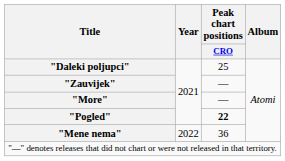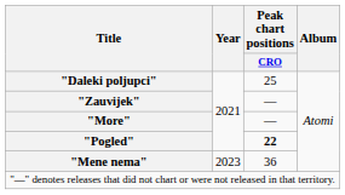"Mene nema" | Year: 2022 -> 2023
